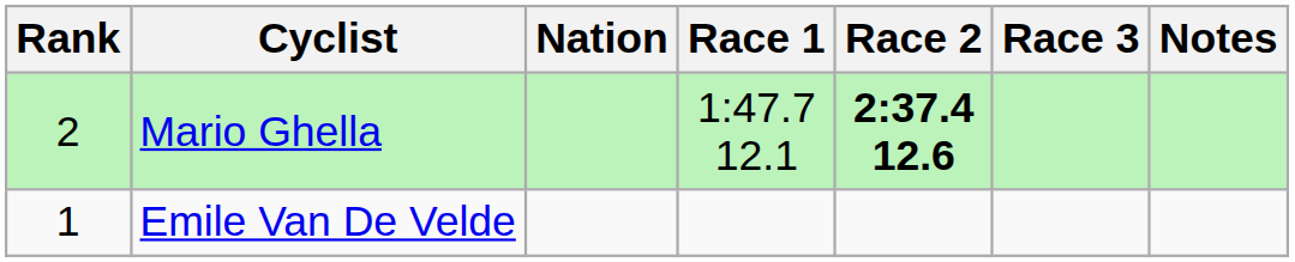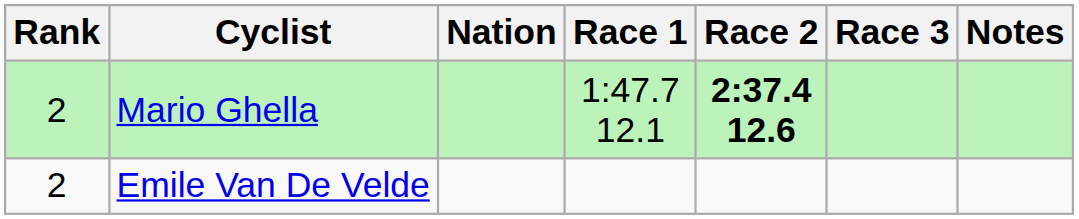Emile Van De Velde | Rank: 1 -> 2
